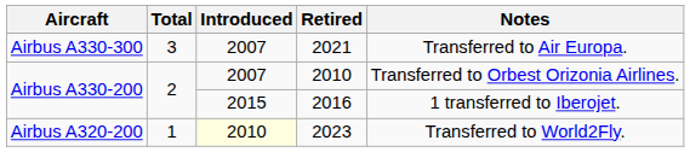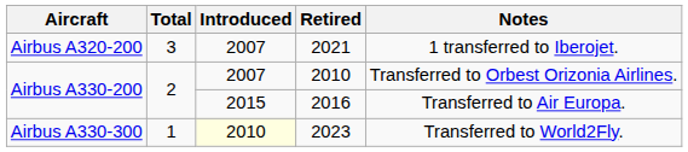2021 | Aircraft: Airbus A330-300 -> Airbus A320-200
2021 | Notes: Transferred to Air Europa. -> 1 transferred to Iberojet.
2016 | Notes: 1 transferred to Iberojet. -> Transferred to Air Europa.
2023 | Aircraft: Airbus A320-200 -> Airbus A330-300
